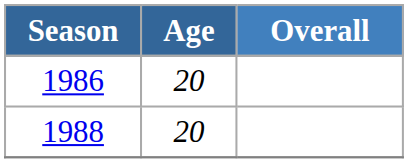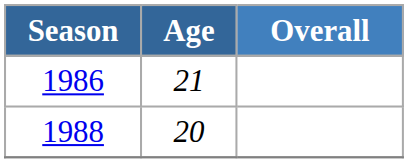1986 | Age: 20 -> 21
